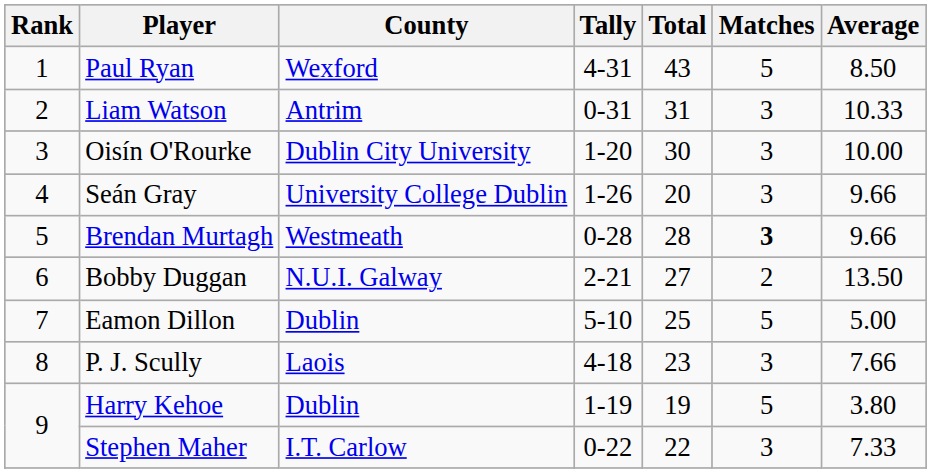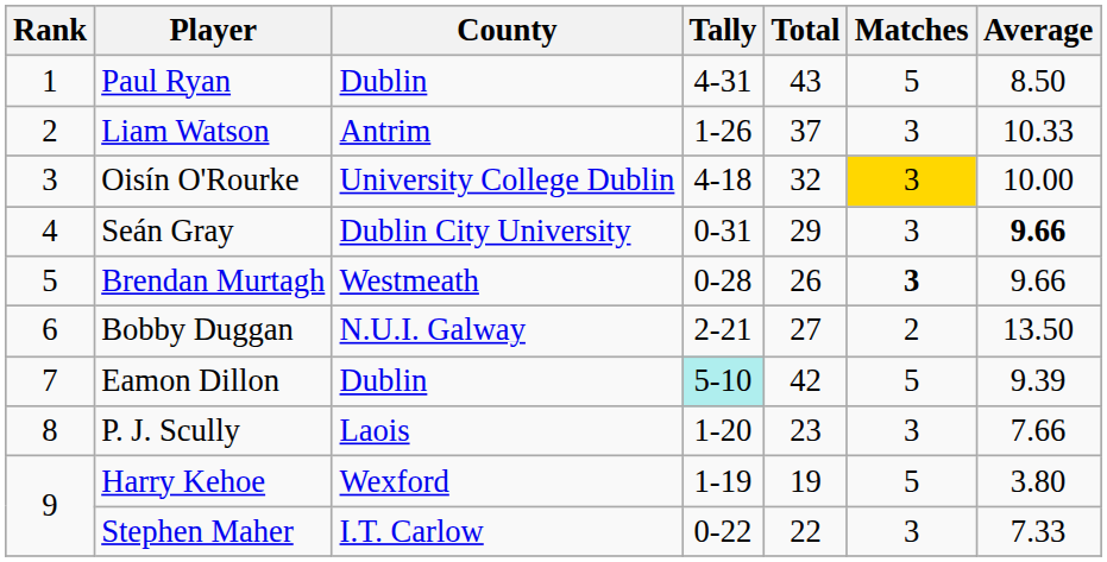Paul Ryan | County: Wexford -> Dublin
Liam Watson | Tally: 0-31 -> 1-26
Liam Watson | Total: 31 -> 37
Oisín O'Rourke | County: Dublin City University -> University College Dublin
Oisín O'Rourke | Tally: 1-20 -> 4-18
Oisín O'Rourke | Total: 30 -> 32
Oisín O'Rourke | Matches: no background -> gold background
Seán Gray | County: University College Dublin -> Dublin City University
Seán Gray | Tally: 1-26 -> 0-31
Seán Gray | Total: 20 -> 29
Seán Gray | Average: normal -> bold
Brendan Murtagh | Total: 28 -> 26
Eamon Dillon | Tally: no background -> paleturquoise background
Eamon Dillon | Total: 25 -> 42
Eamon Dillon | Average: 5.00 -> 9.39
P. J. Scully | Tally: 4-18 -> 1-20
Harry Kehoe | County: Dublin -> Wexford
